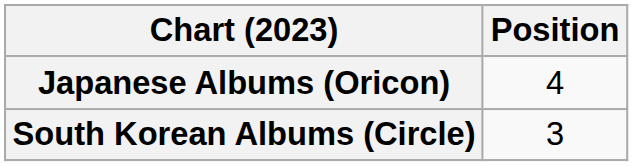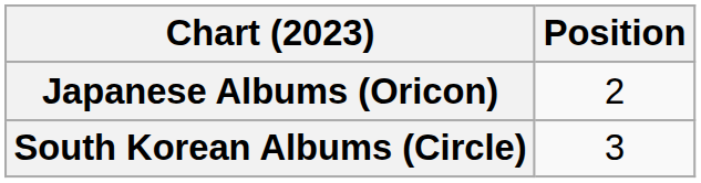Japanese Albums (Oricon) | Position: 4 -> 2
